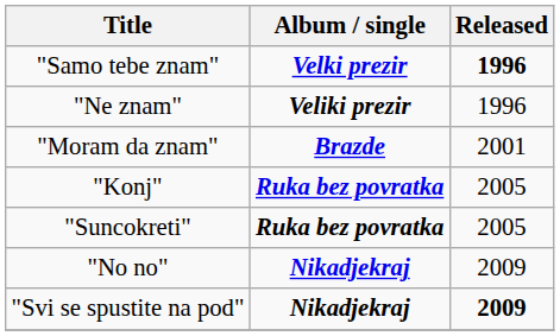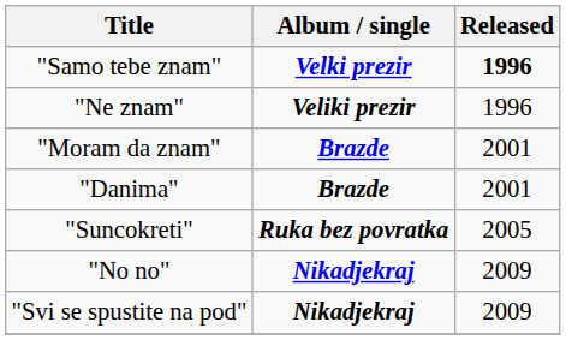+ row: "Danima" | Brazde | 2001
- row: "Konj" | Ruka bez povratka | 2005
"Svi se spustite na pod" | Released: bold -> normal
